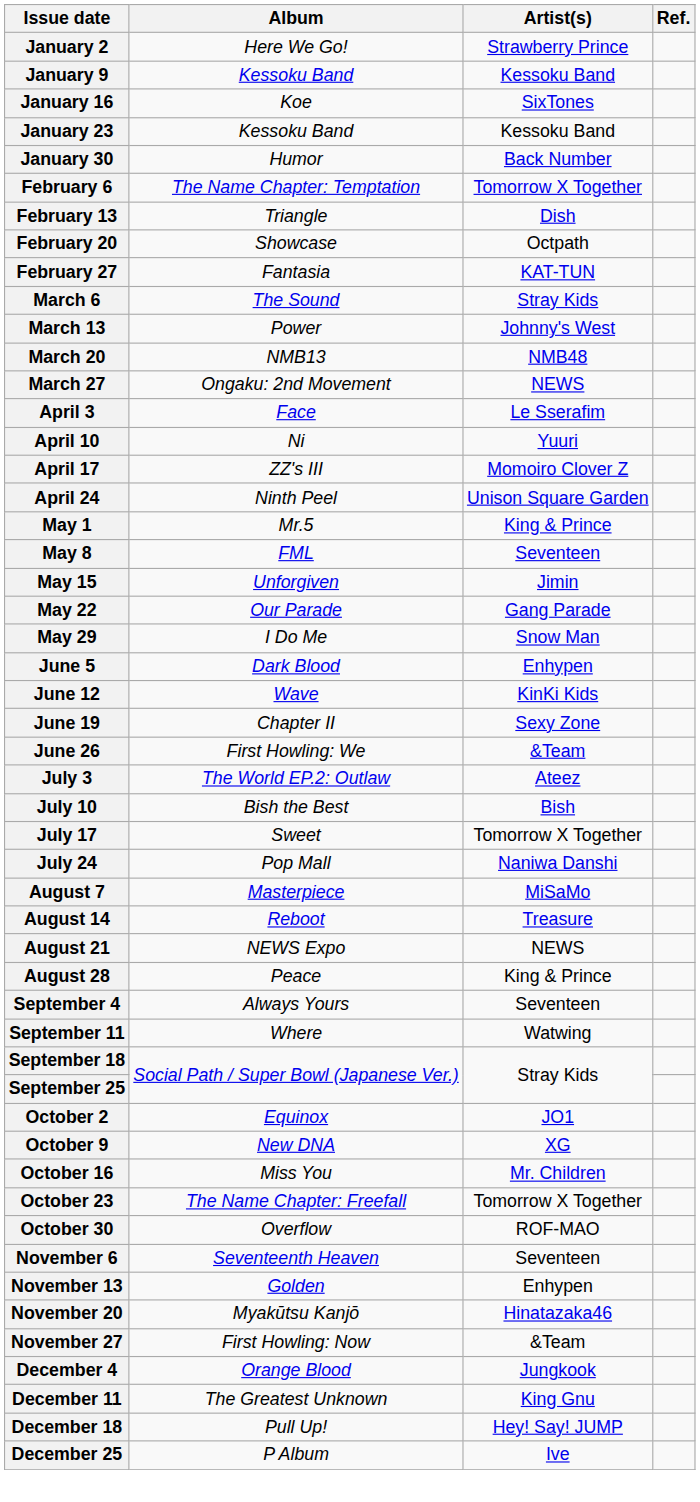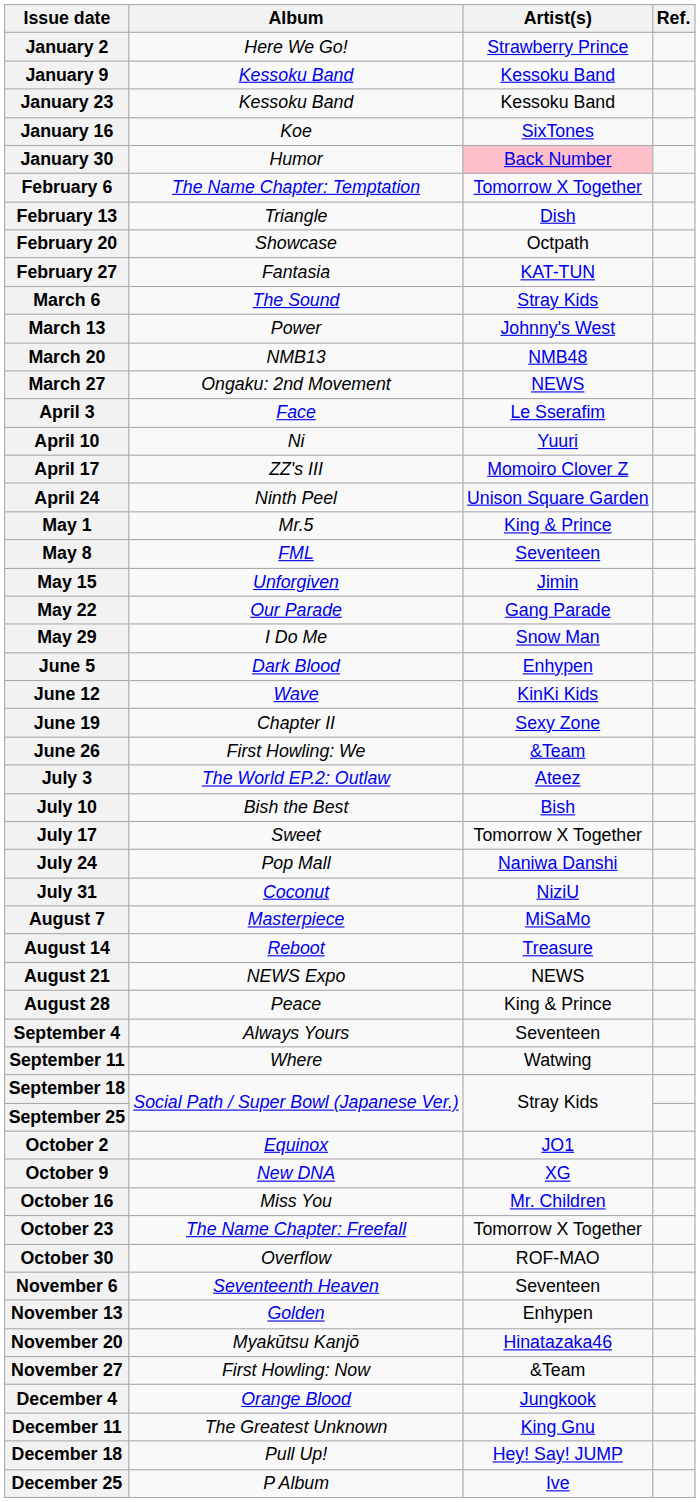rows swapped: January 16 <-> January 23
January 30 | Artist(s): no background -> pink background
+ row: July 31 | Coconut | NiziU
